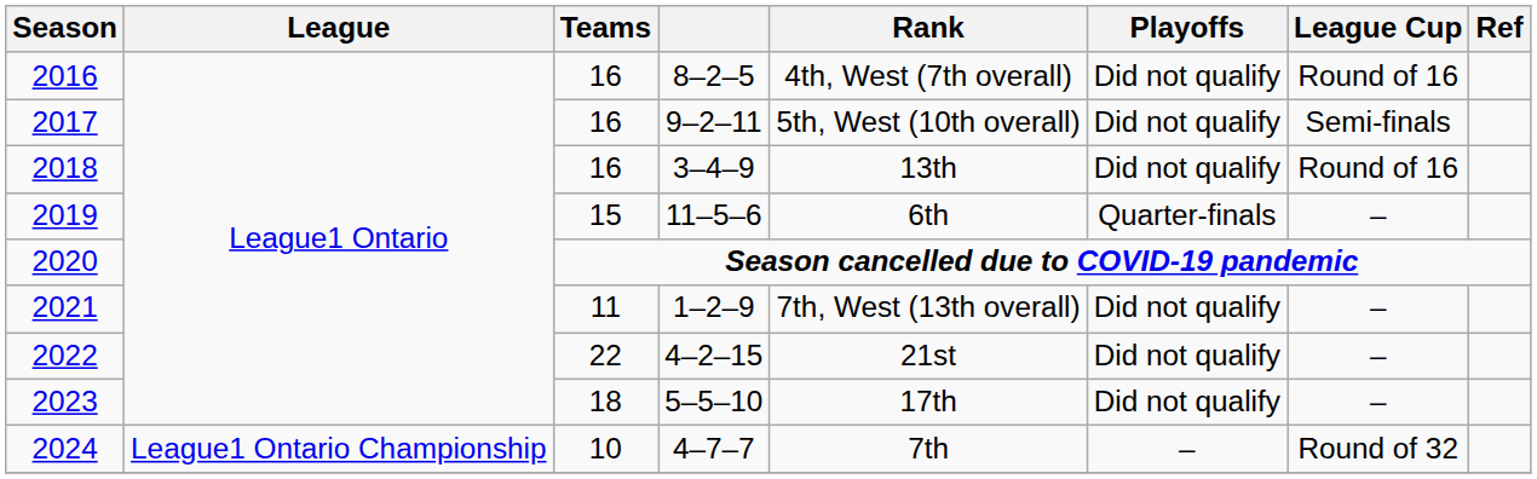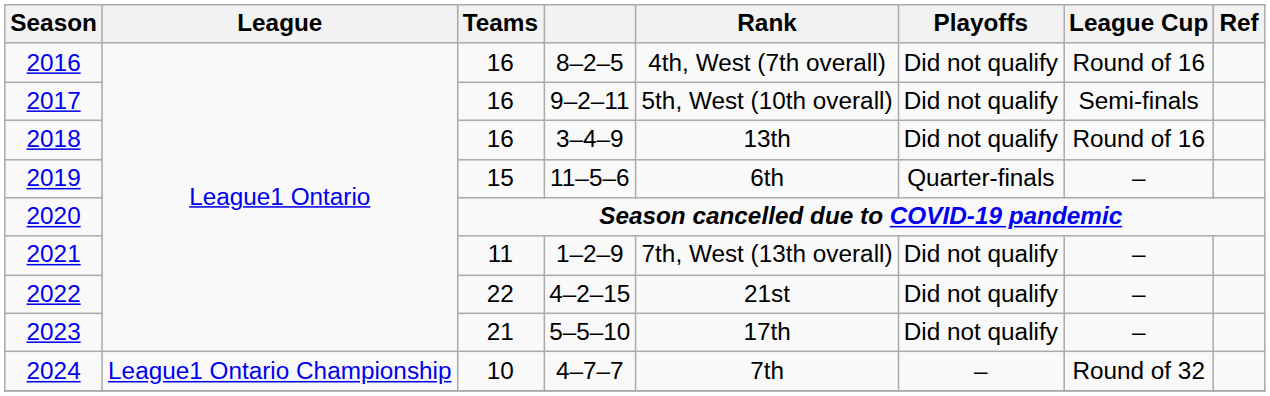2023 | Teams: 18 -> 21
